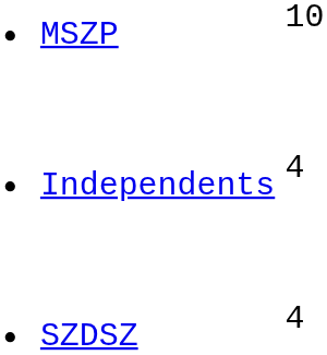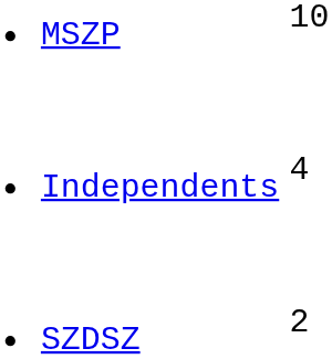SZDSZ | column 2: 4 -> 2
